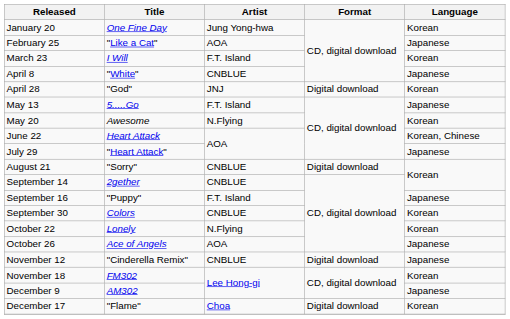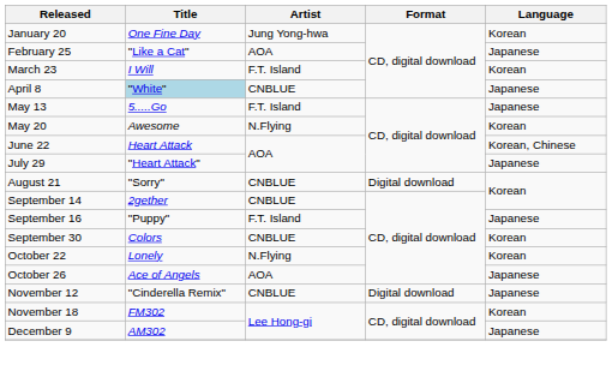April 8 | Title: no background -> lightblue background
- row: April 28 | "God" | JNJ | Digital download | Korean
- row: December 17 | "Flame" | Choa | Digital download | Korean
